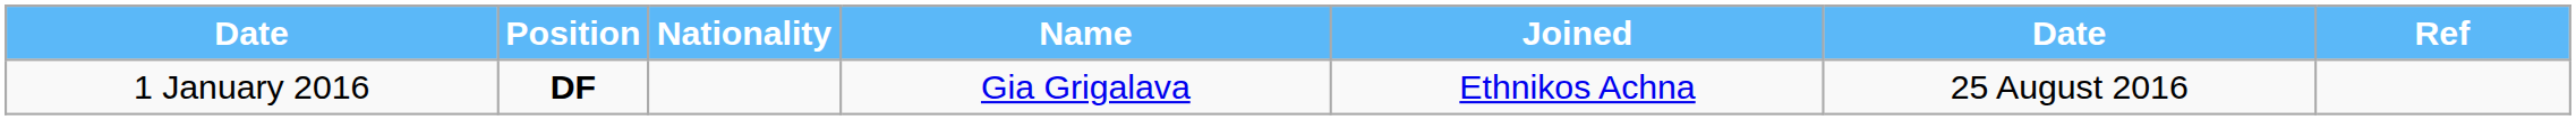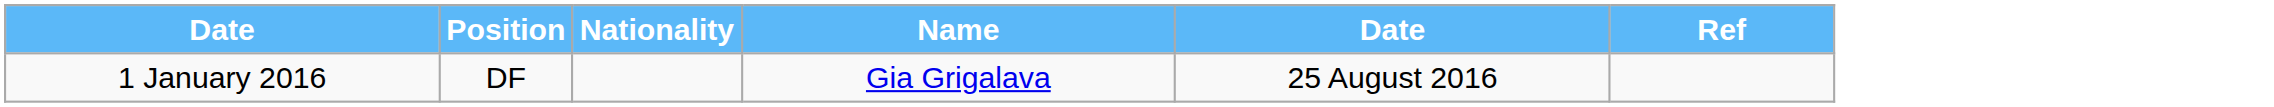- column: Joined | Ethnikos Achna
1 January 2016 | Position: bold -> normal
